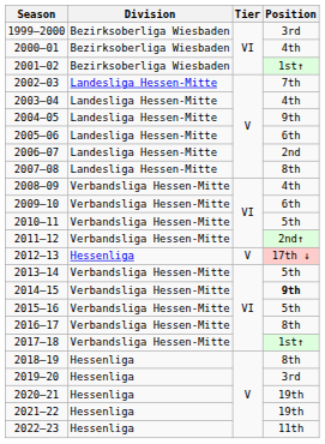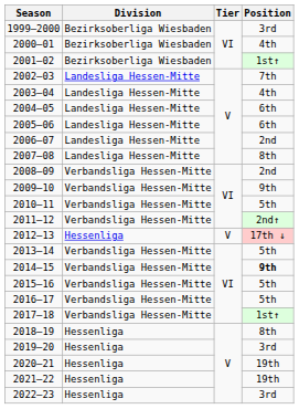2004–05 | Position: 9th -> 6th
2008–09 | Position: 4th -> 2nd
2009–10 | Position: 6th -> 9th
2016–17 | Position: 8th -> 5th
2022–23 | Position: 11th -> 3rd
